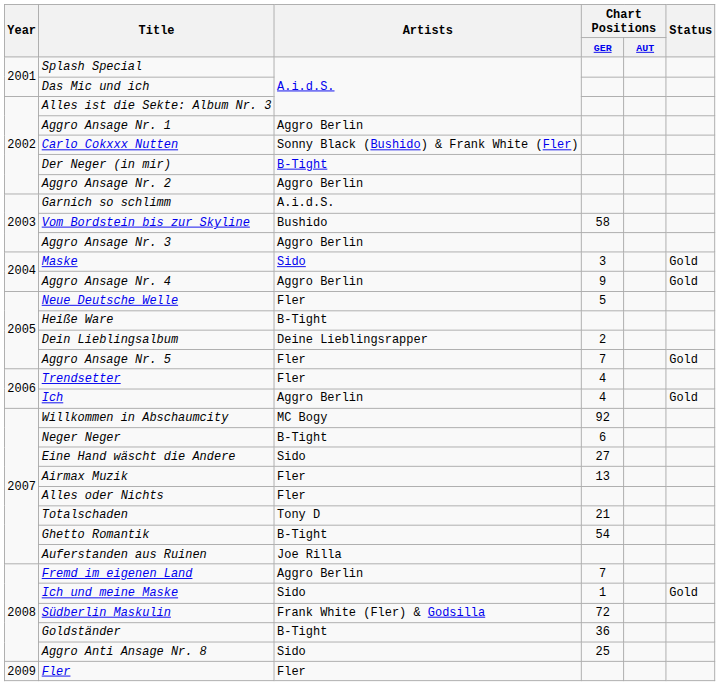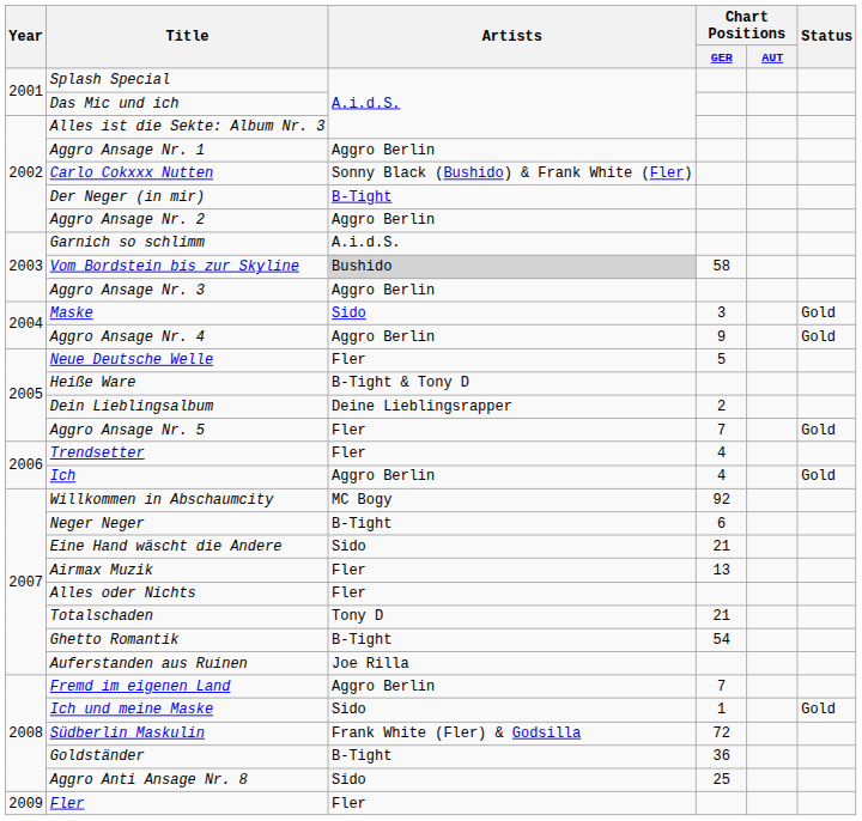Vom Bordstein bis zur Skyline | Artists: no background -> lightgrey background
Heiße Ware | Artists: B-Tight -> B-Tight & Tony D
Eine Hand wäscht die Andere | Chart Positions / GER: 27 -> 21
